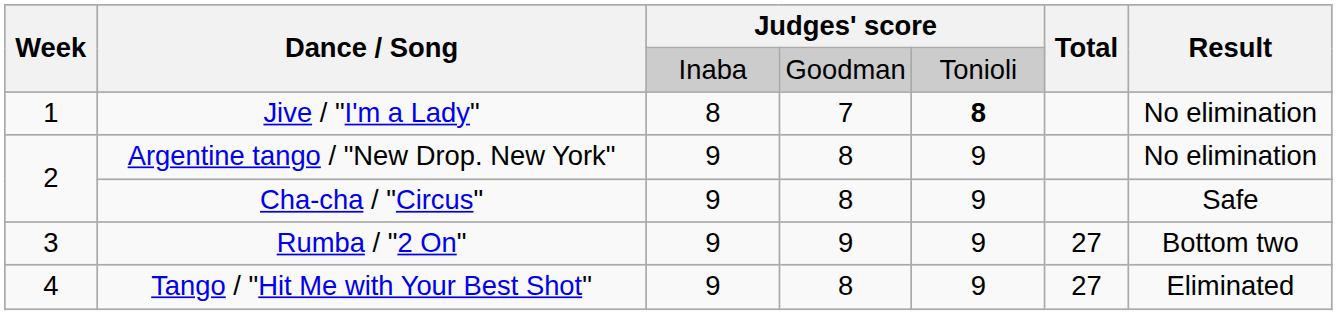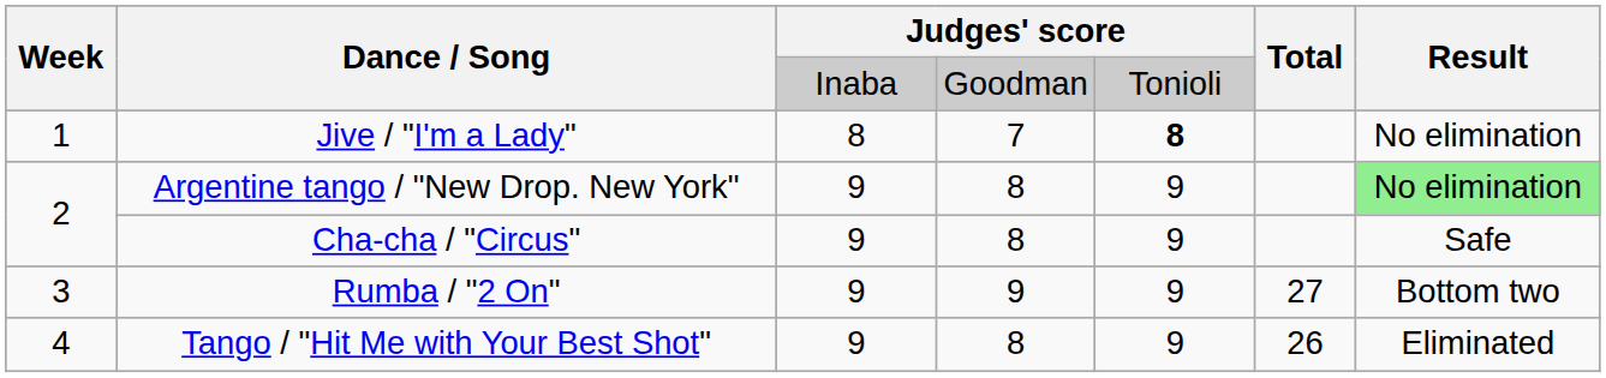Argentine tango / "New Drop. New York" | Result: no background -> lightgreen background
Tango / "Hit Me with Your Best Shot" | Total: 27 -> 26
